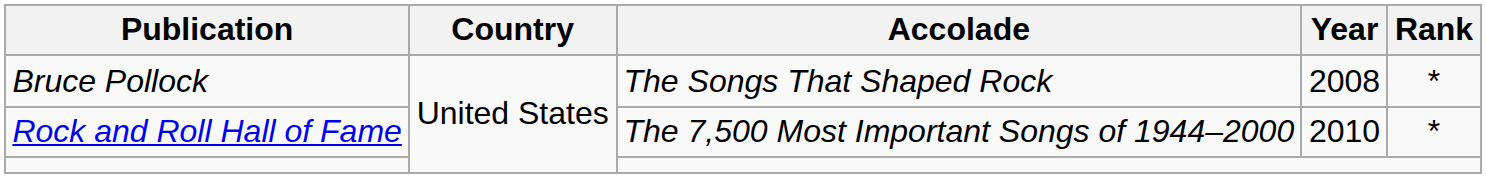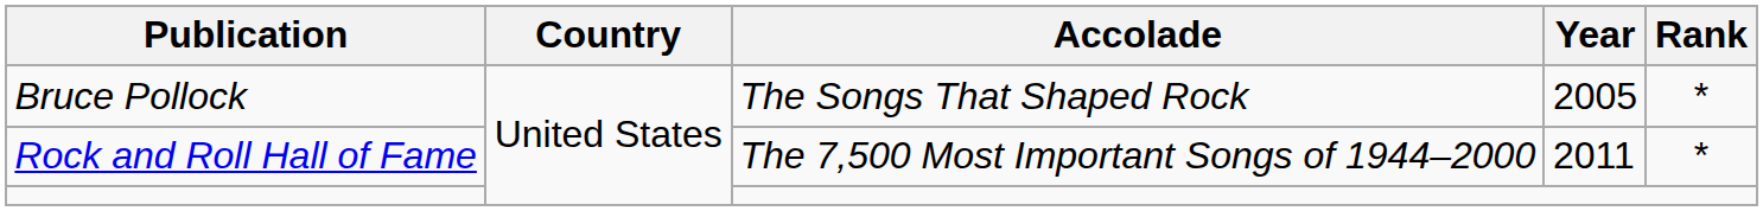Bruce Pollock | Year: 2008 -> 2005
Rock and Roll Hall of Fame | Year: 2010 -> 2011
